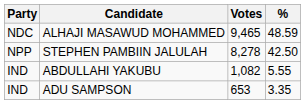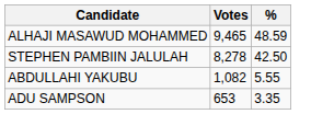- column: Party | NDC | NPP | IND | IND
